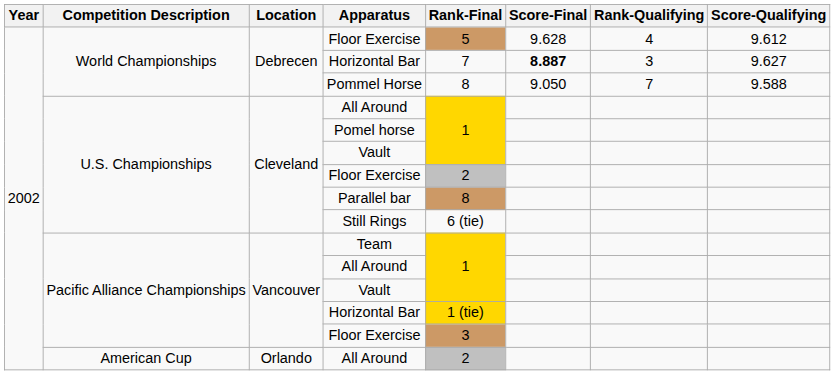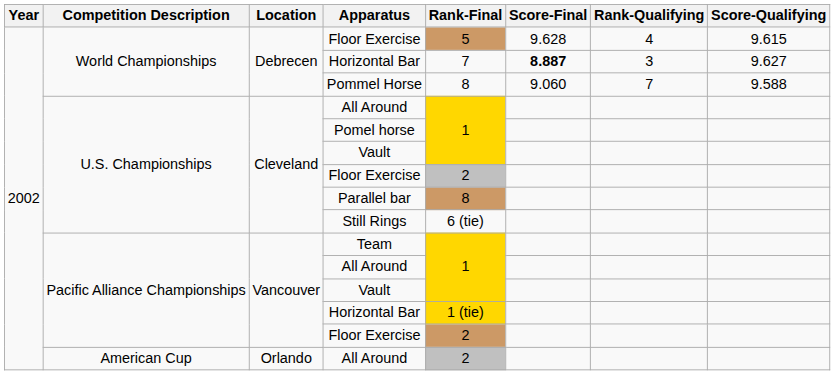World Championships / Floor Exercise | Score-Qualifying: 9.612 -> 9.615
Pommel Horse | Score-Final: 9.050 -> 9.060
Pacific Alliance Championships / Floor Exercise | Rank-Final: 3 -> 2
